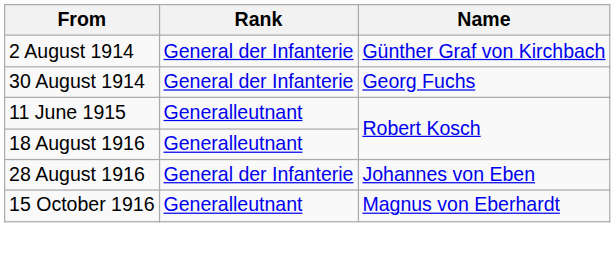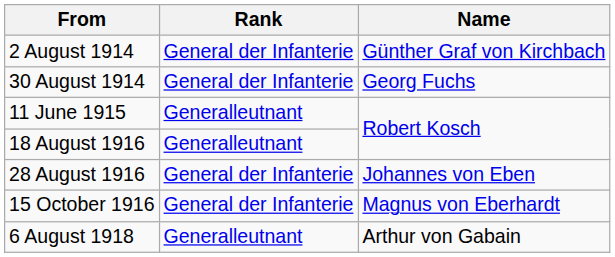15 October 1916 | Rank: Generalleutnant -> General der Infanterie
+ row: 6 August 1918 | Generalleutnant | Arthur von Gabain
